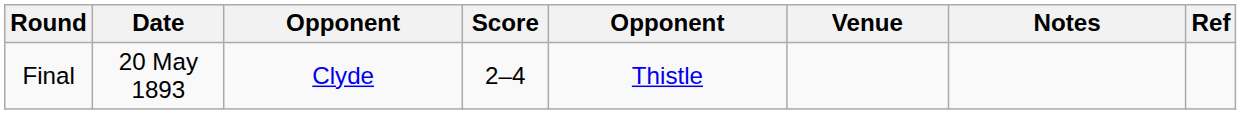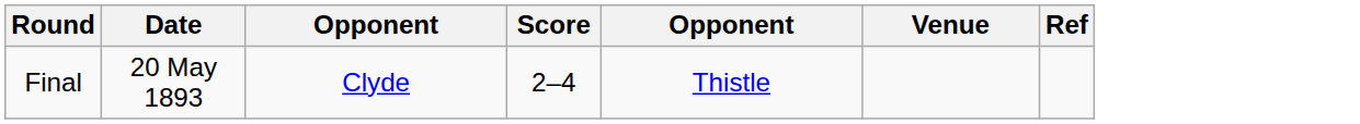- column: Notes
